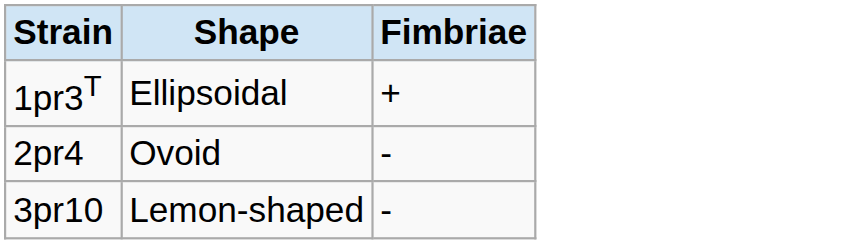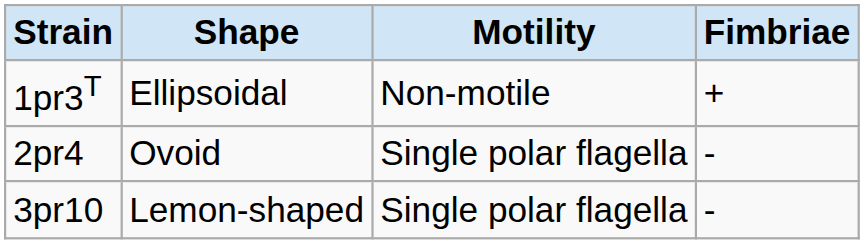+ column: Motility | Non-motile | Single polar flagella | Single polar flagella
